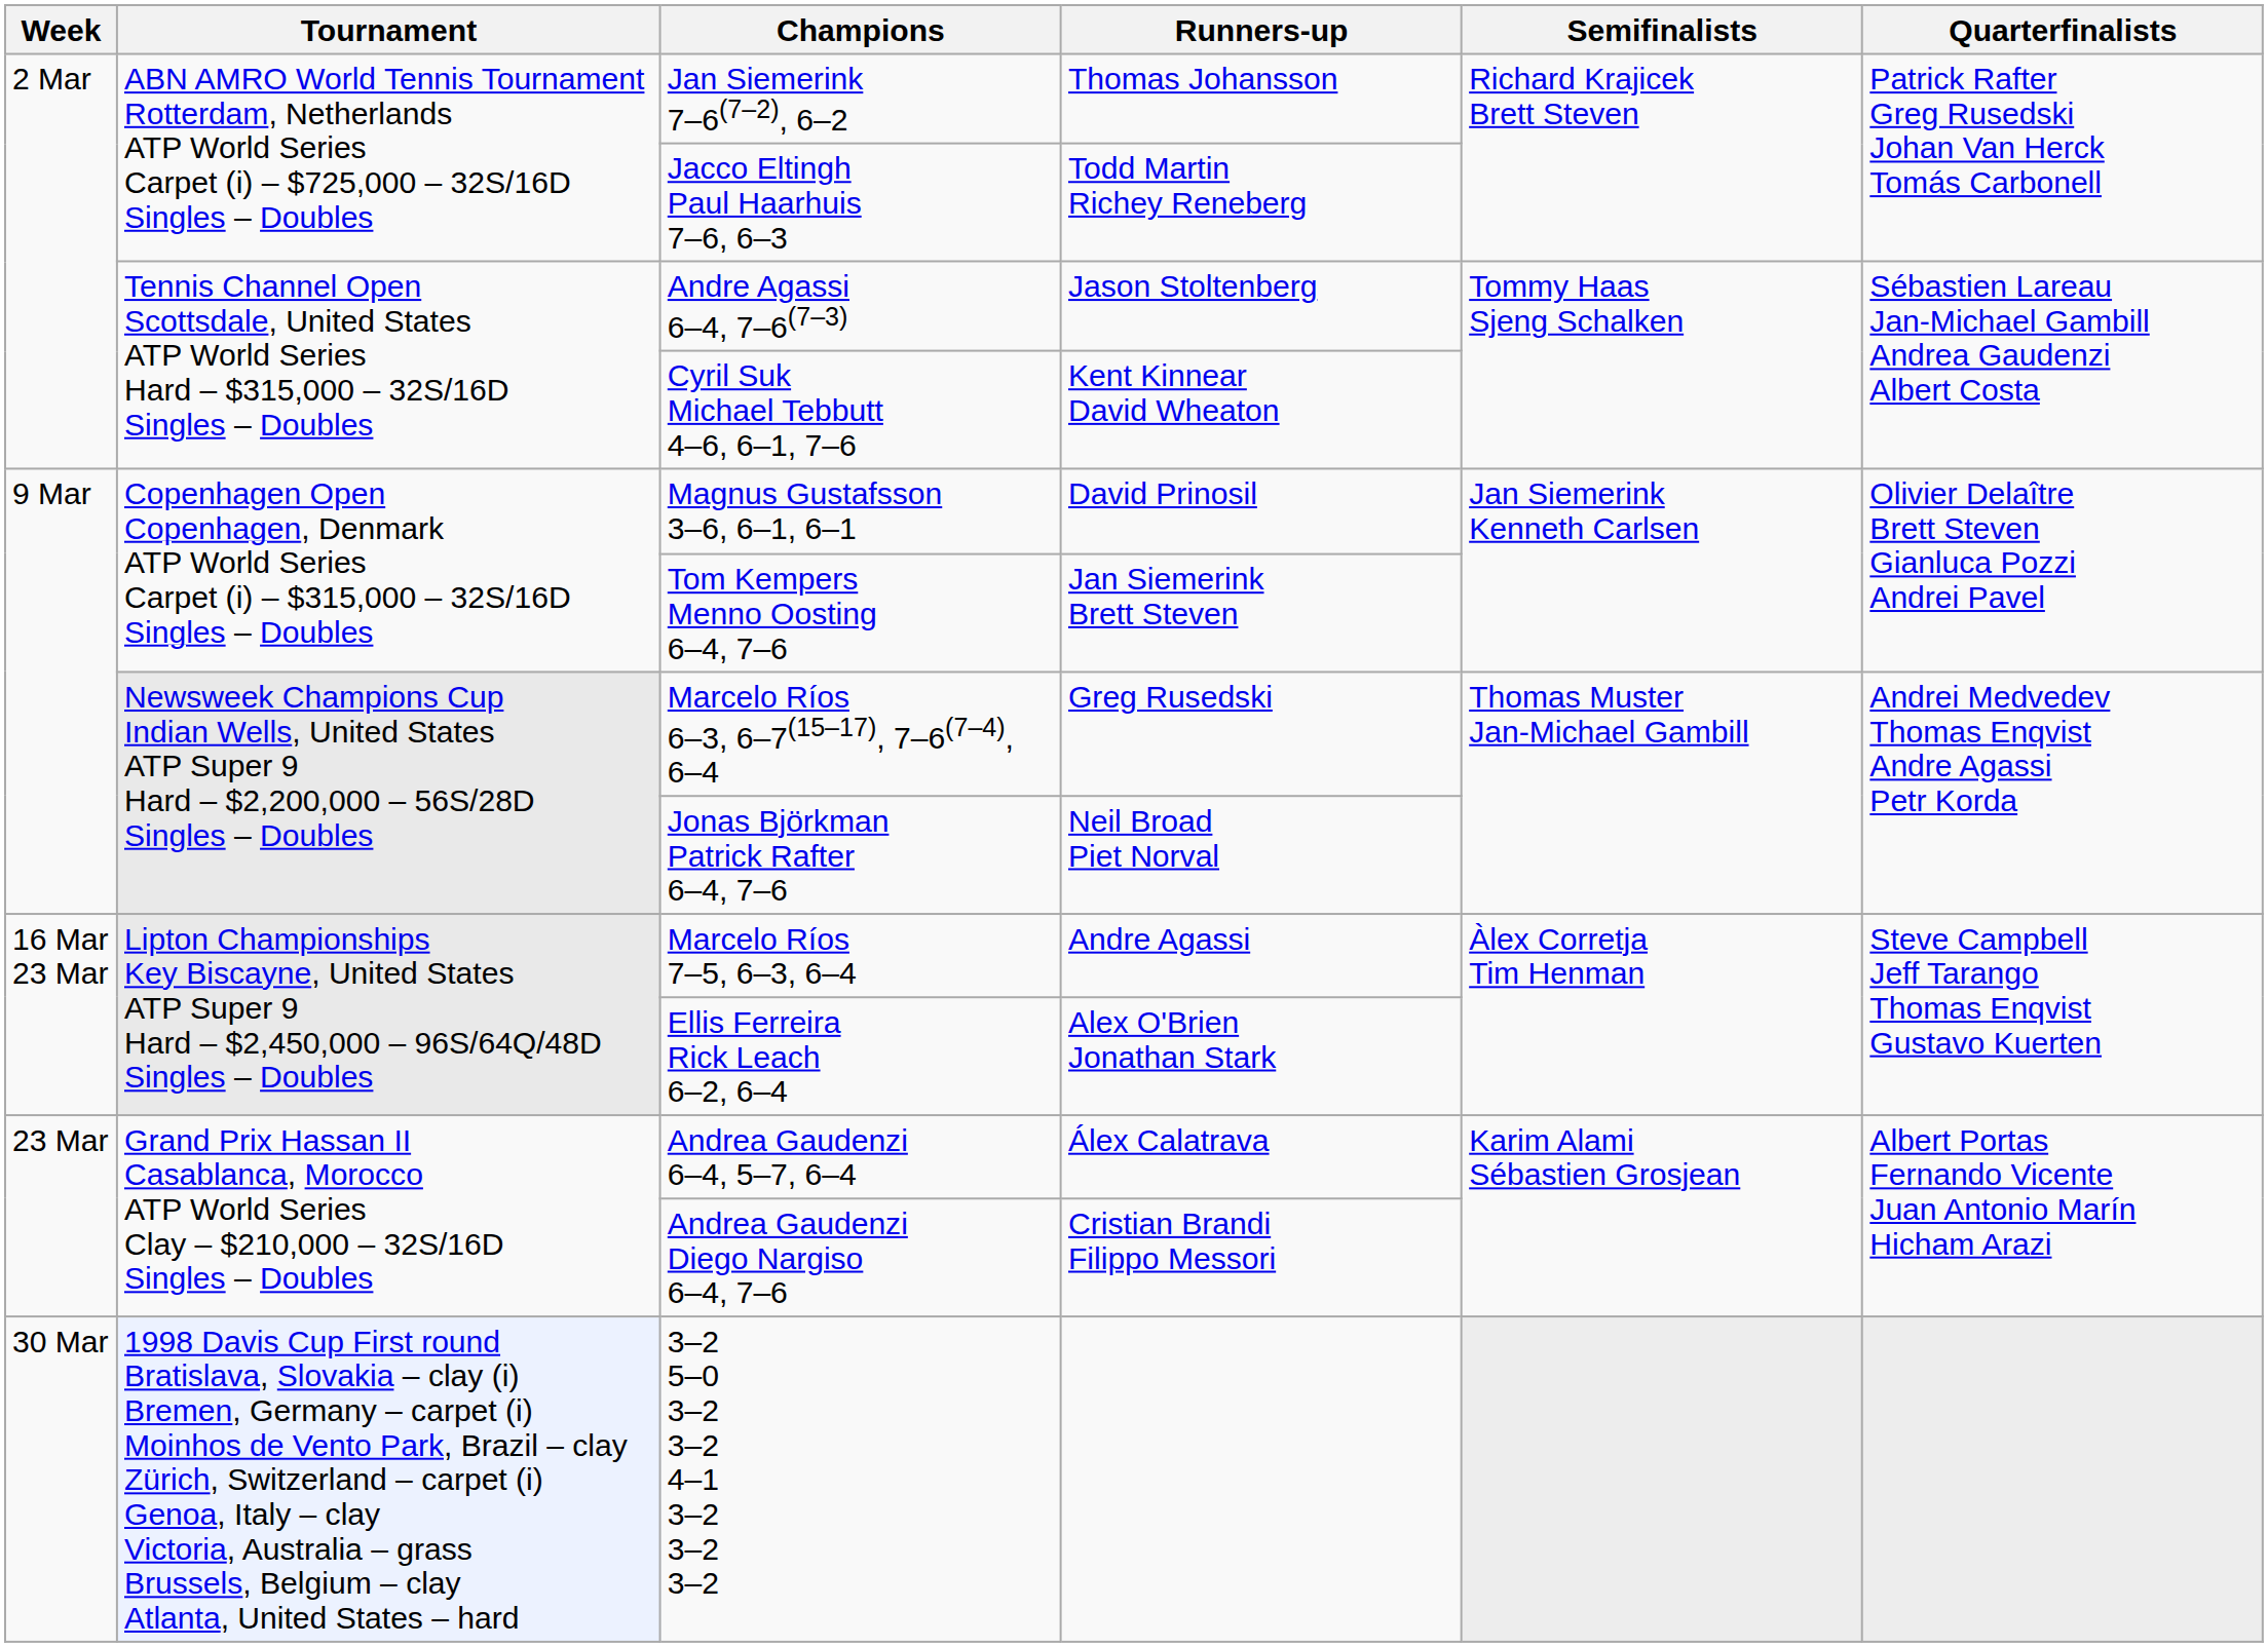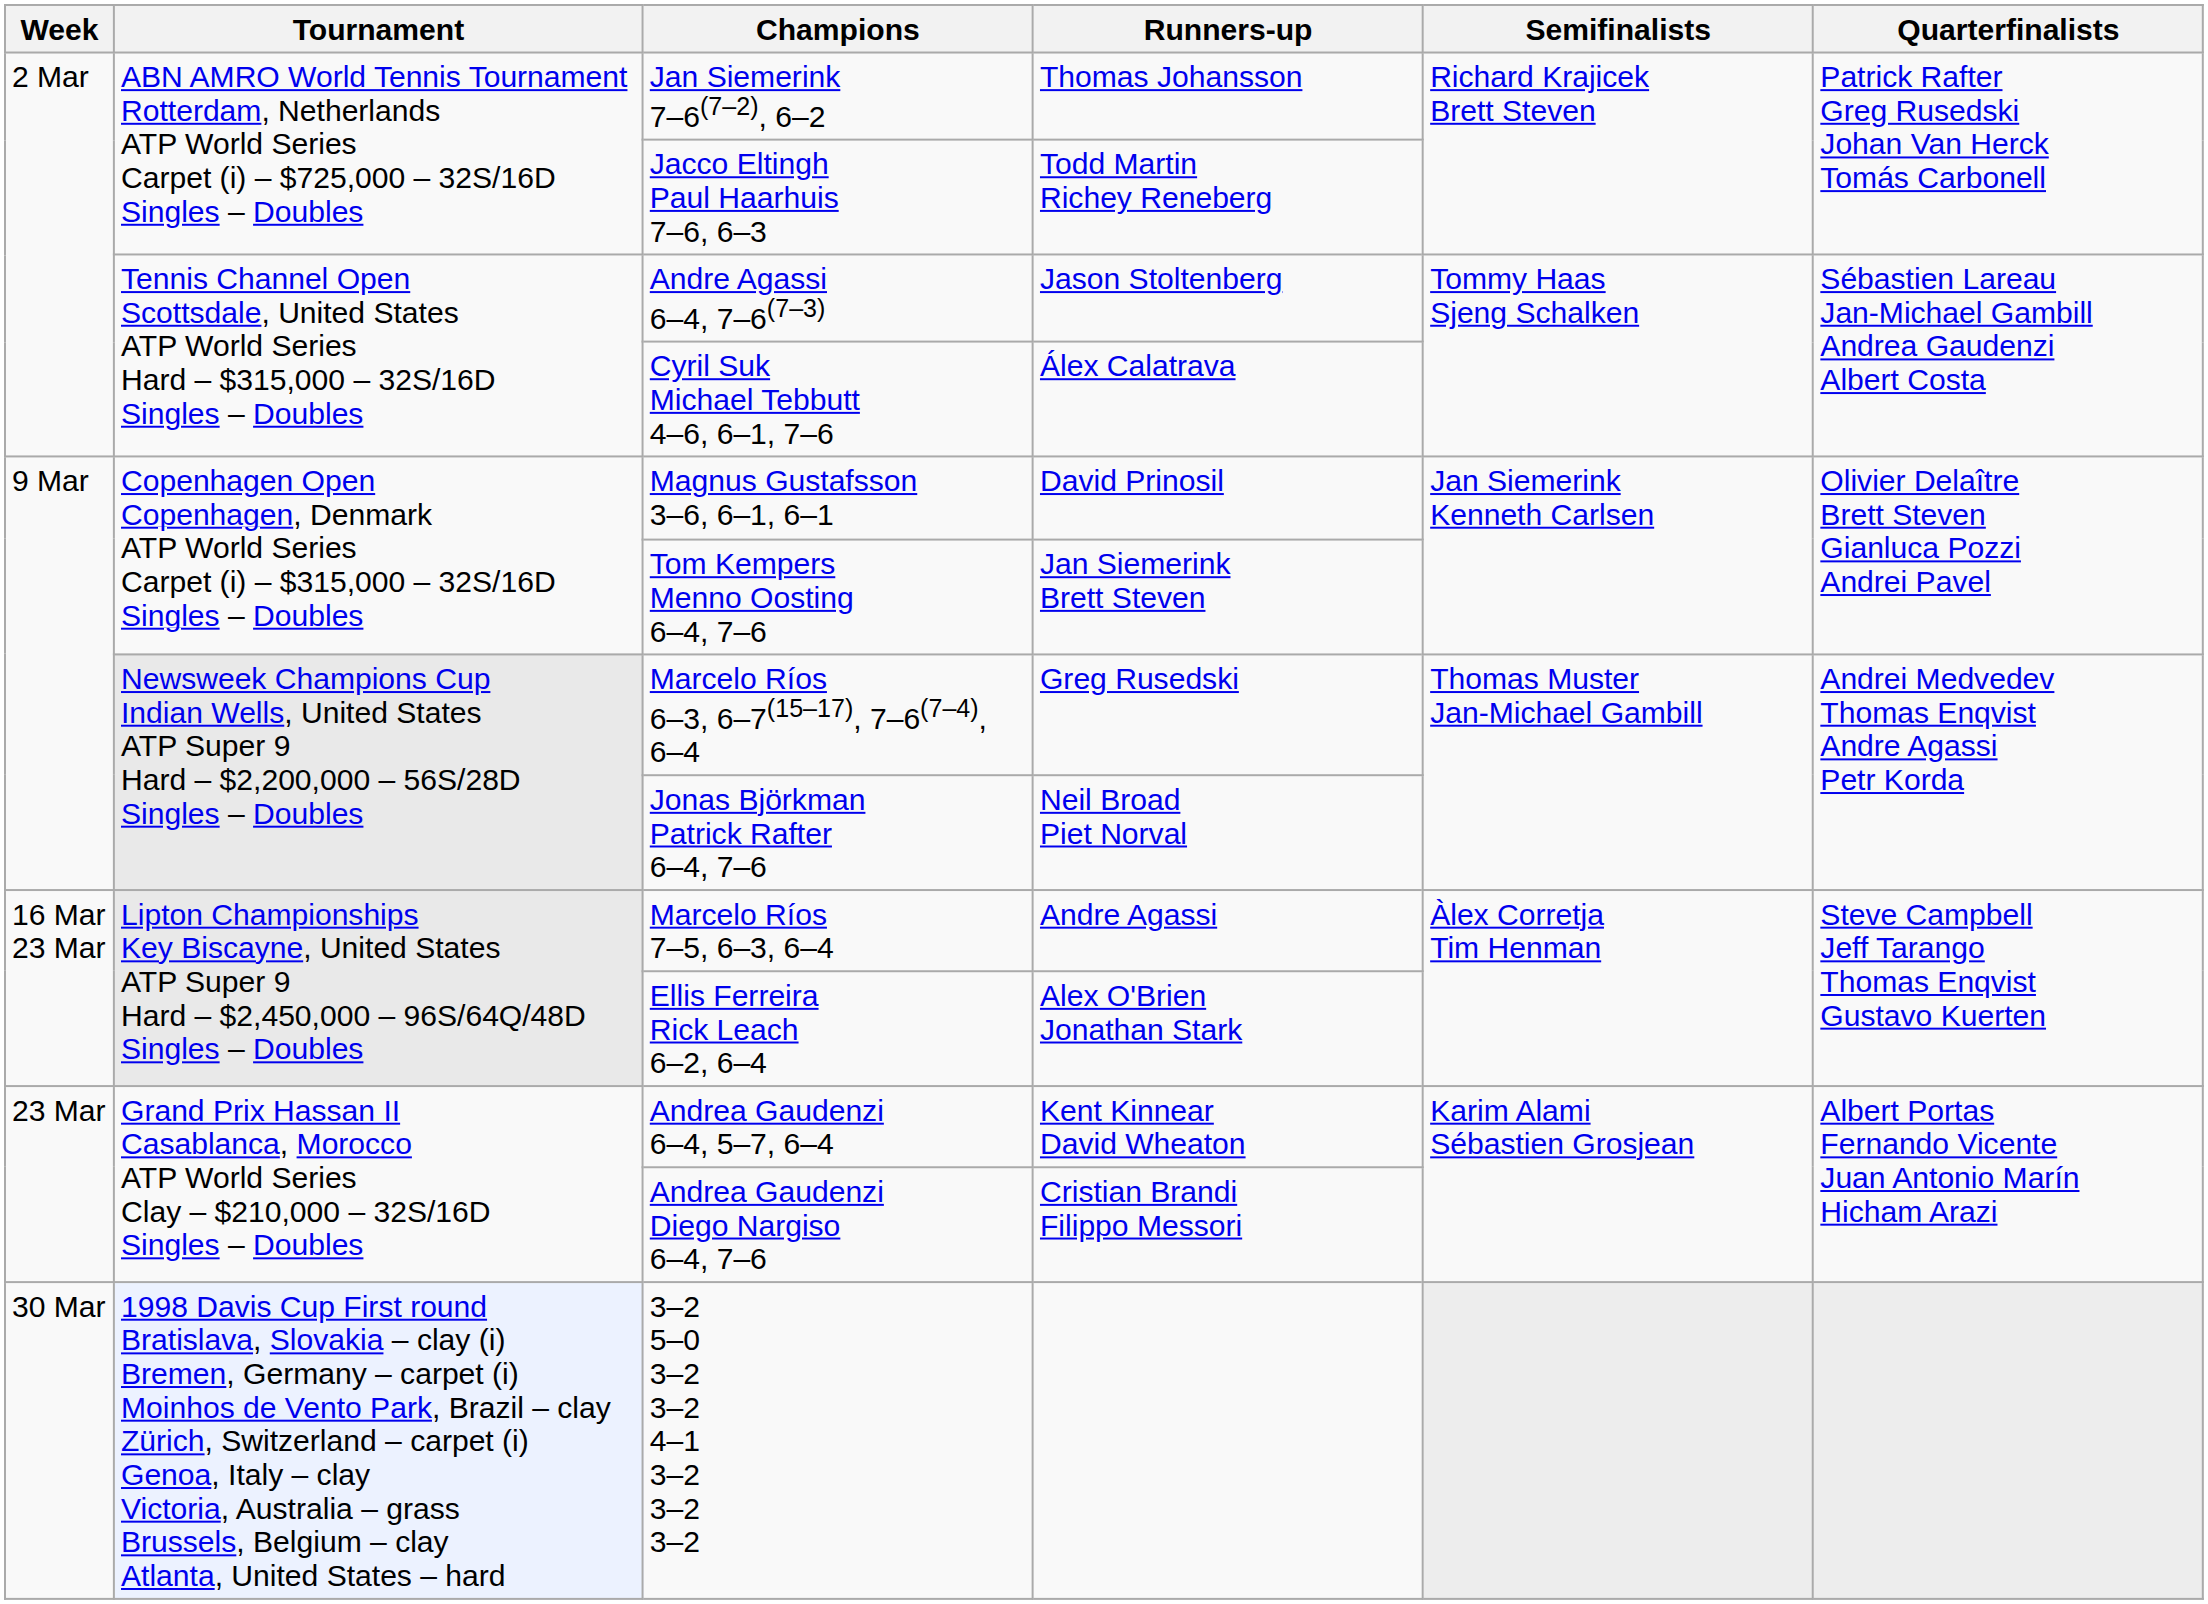Cyril Suk Michael Tebbutt 4–6, 6–1, 7–6 | Runners-up: Kent Kinnear David Wheaton -> Álex Calatrava
Andrea Gaudenzi 6–4, 5–7, 6–4 | Runners-up: Álex Calatrava -> Kent Kinnear David Wheaton
